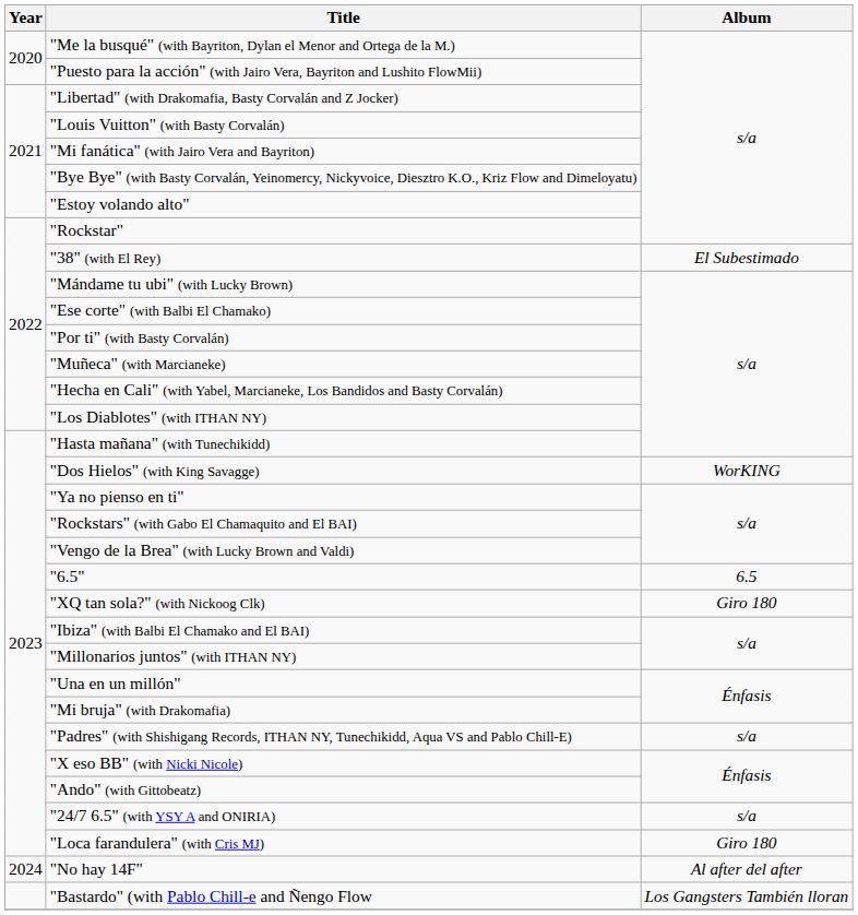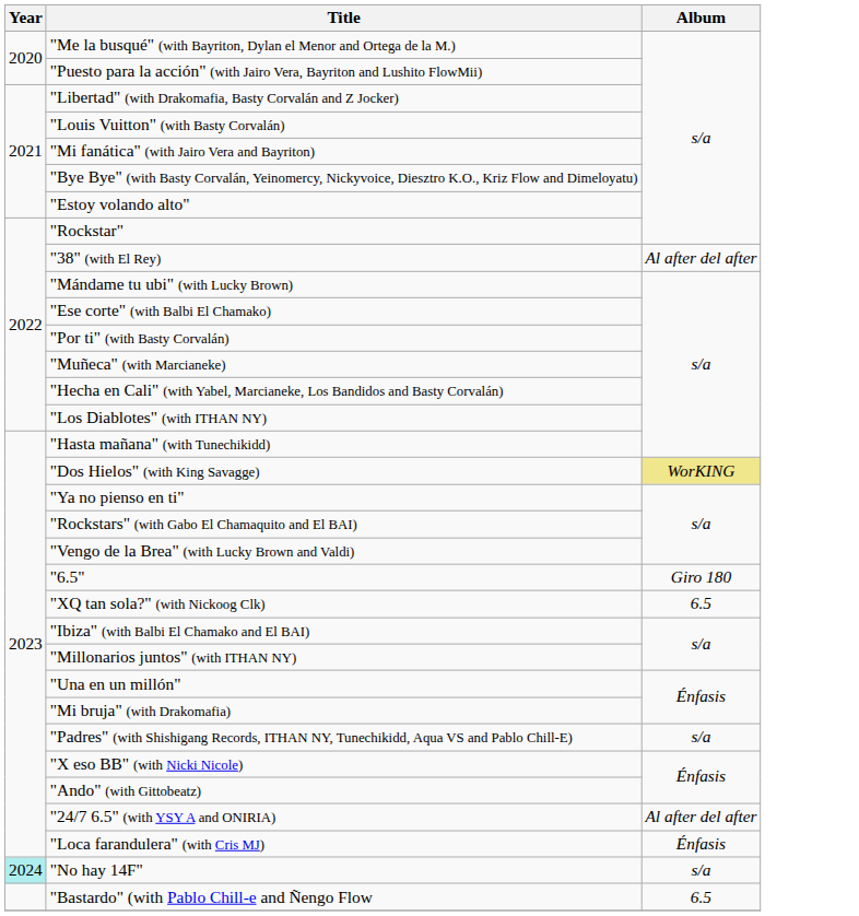"38" (with El Rey) | Album: El Subestimado -> Al after del after
"Dos Hielos" (with King Savagge) | Album: no background -> khaki background
"6.5" | Album: 6.5 -> Giro 180
"XQ tan sola?" (with Nickoog Clk) | Album: Giro 180 -> 6.5
"24/7 6.5" (with YSY A and ONIRIA) | Album: s/a -> Al after del after
"Loca farandulera" (with Cris MJ) | Album: Giro 180 -> Énfasis
"No hay 14F" | Year: no background -> paleturquoise background
"No hay 14F" | Album: Al after del after -> s/a
"Bastardo" (with Pablo Chill-e and Ñengo Flow | Album: Los Gangsters También lloran -> 6.5
